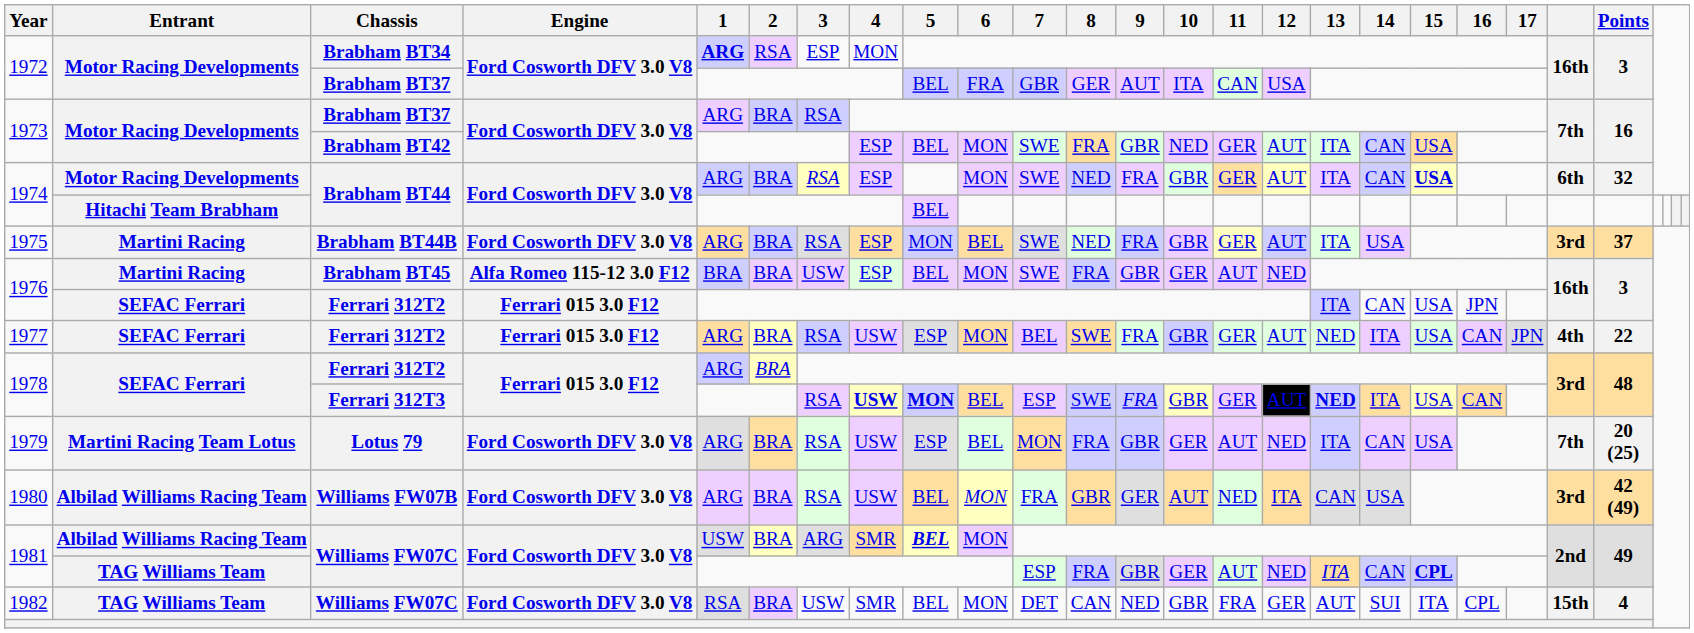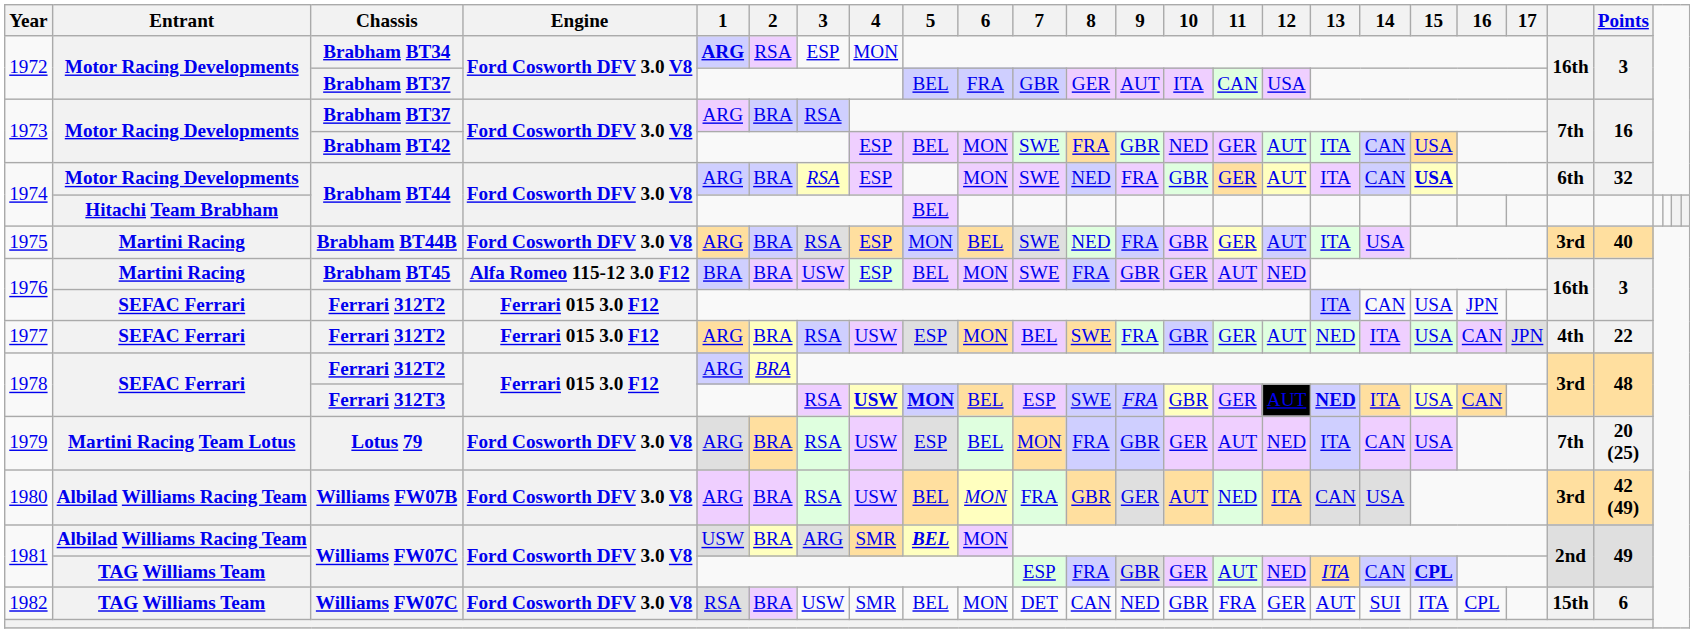1975 | Points: 37 -> 40
1982 | Points: 4 -> 6
